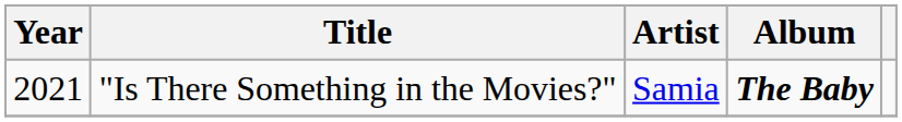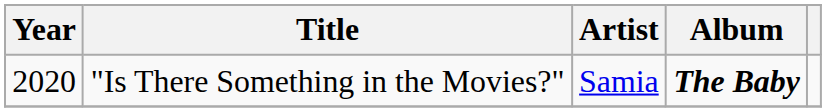"Is There Something in the Movies?" | Year: 2021 -> 2020
